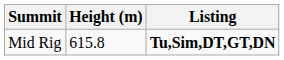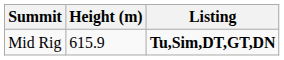Mid Rig | Height (m): 615.8 -> 615.9
